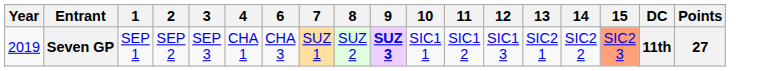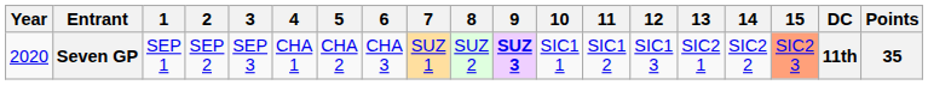+ column: 5 | CHA 2
Seven GP | Year: 2019 -> 2020
Seven GP | Points: 27 -> 35
